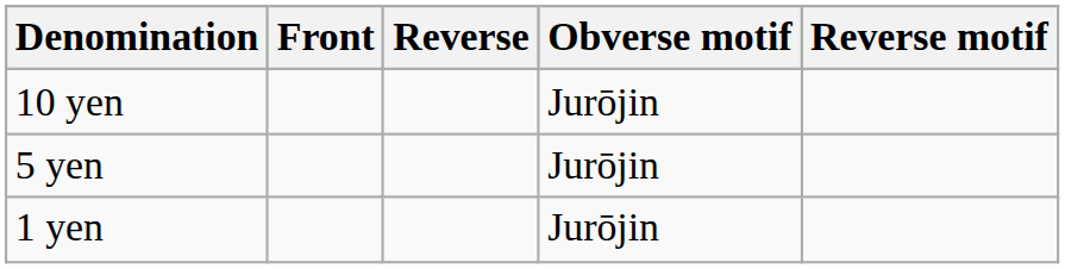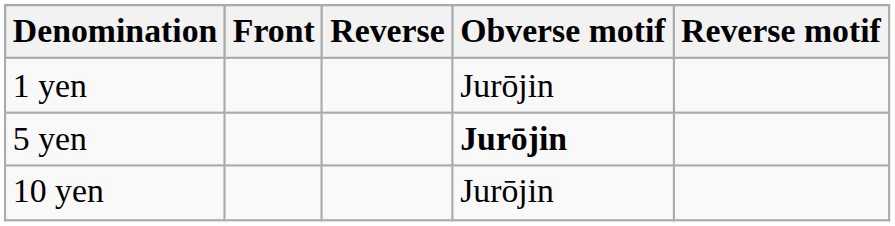rows swapped: 1 yen <-> 10 yen
5 yen | Obverse motif: normal -> bold
